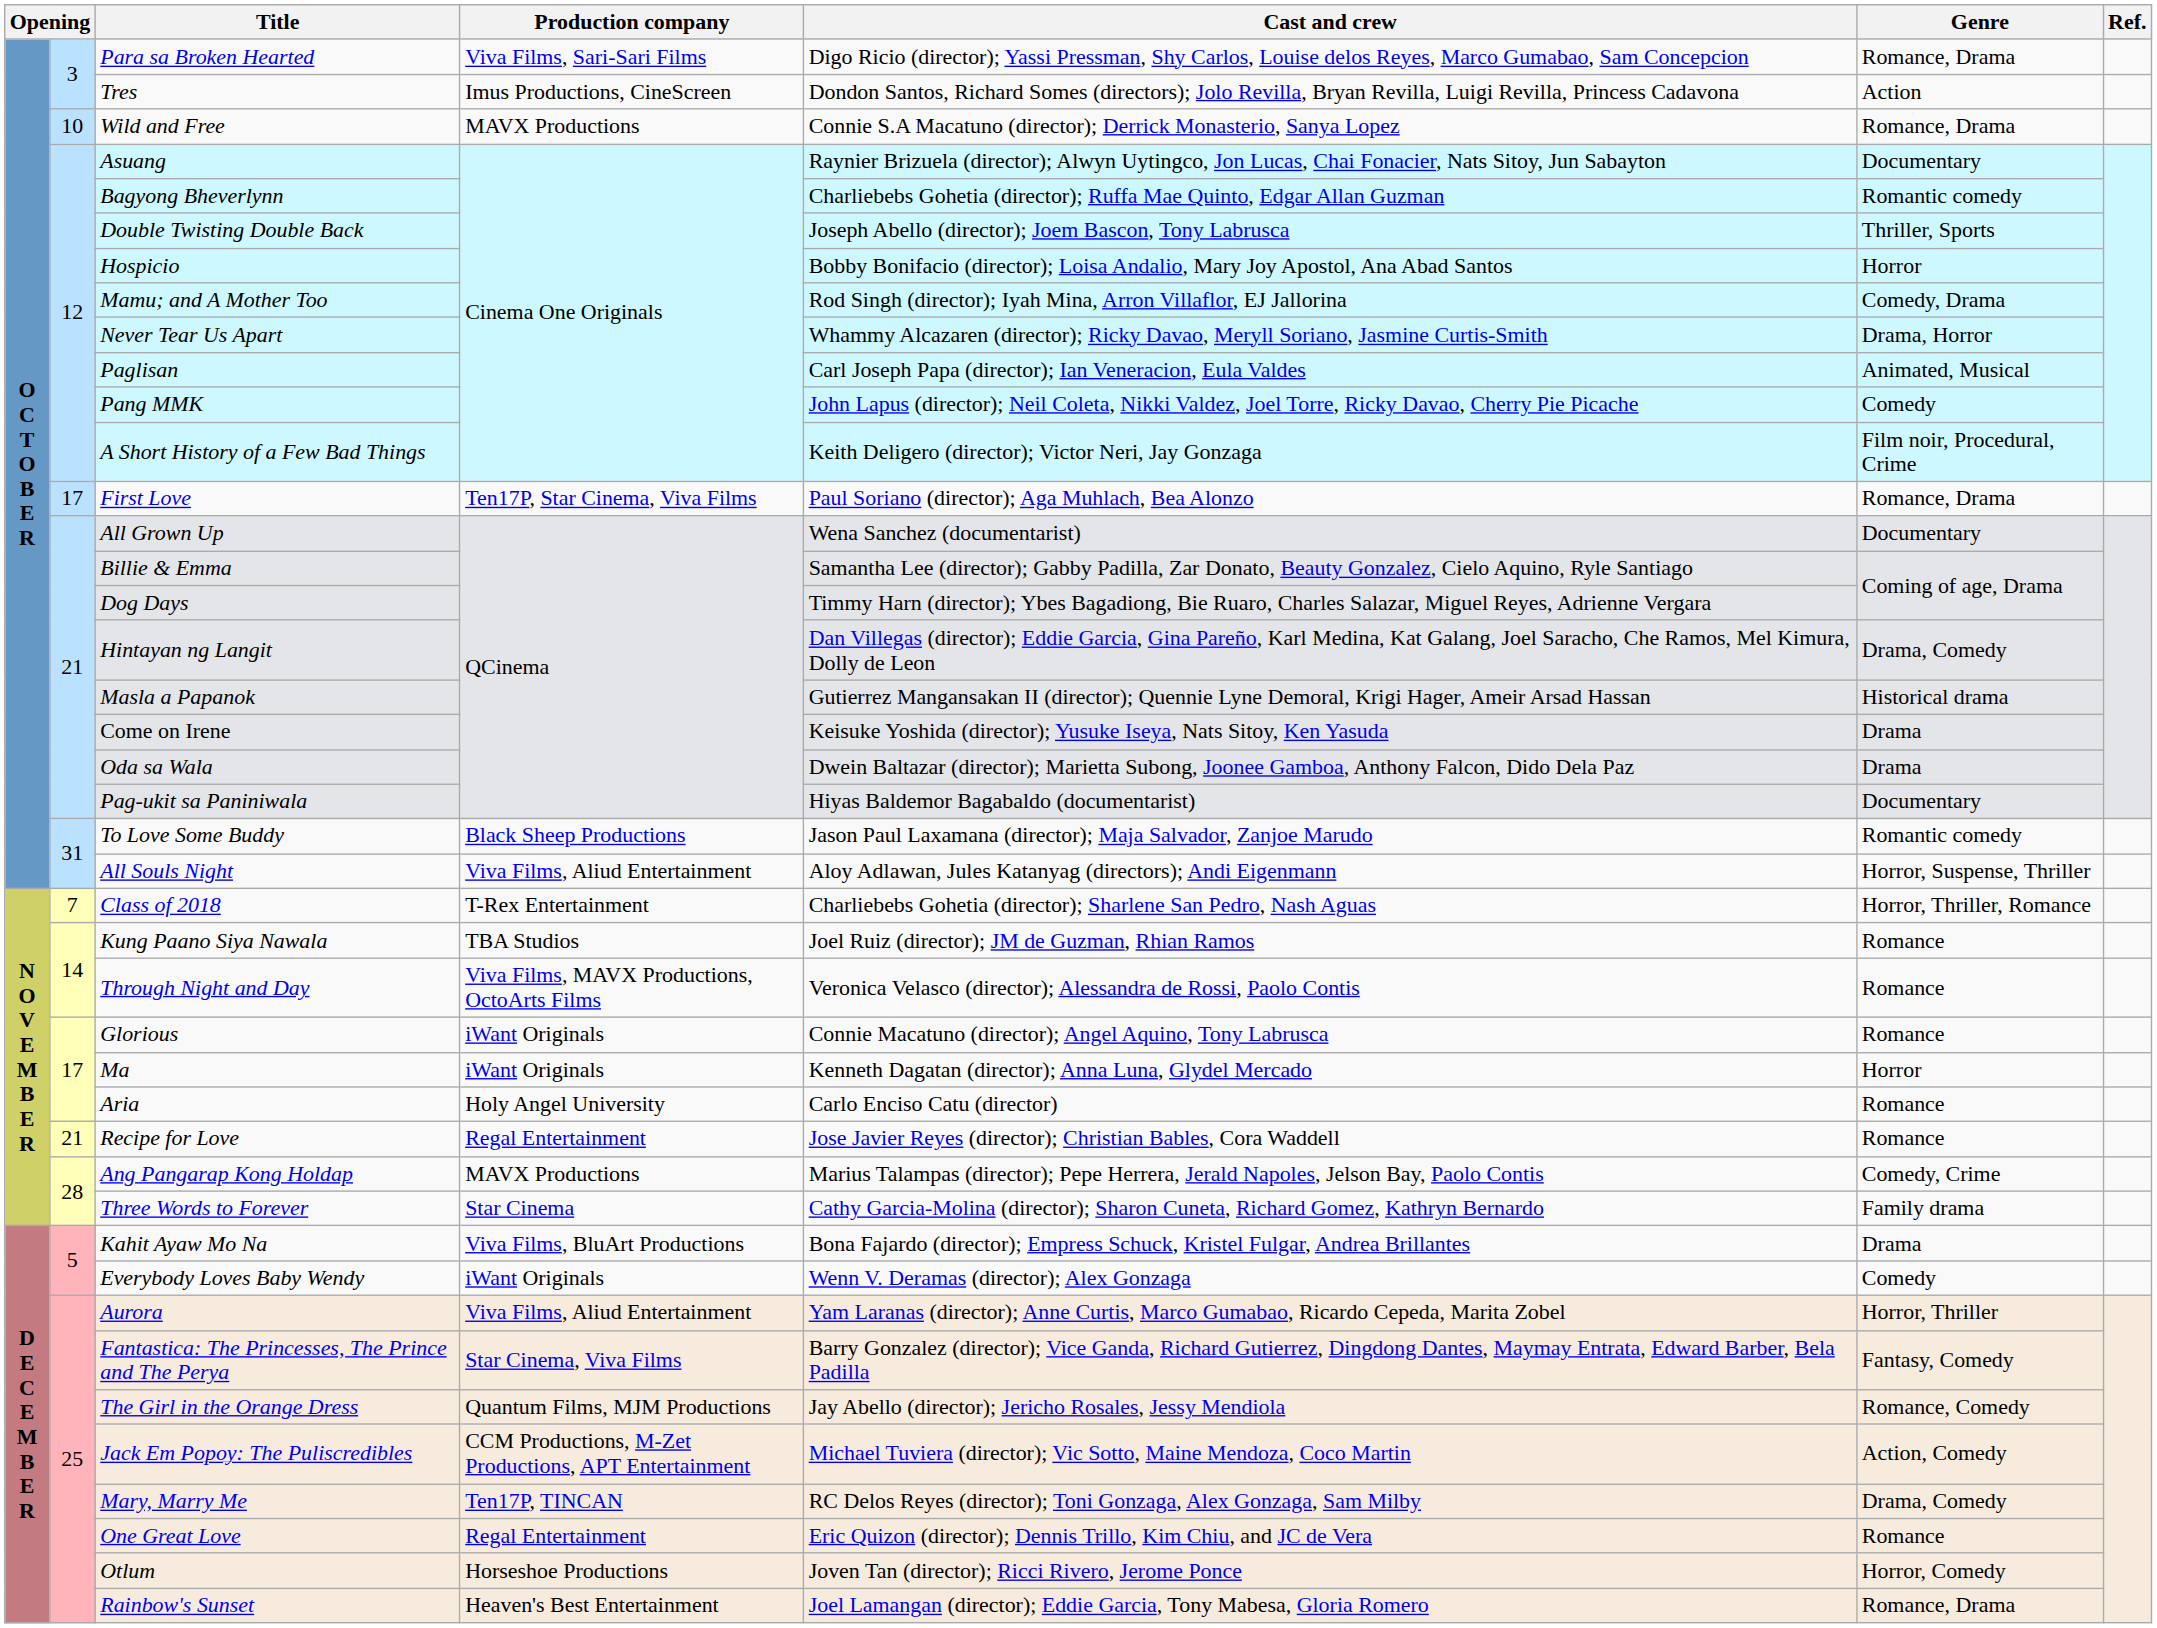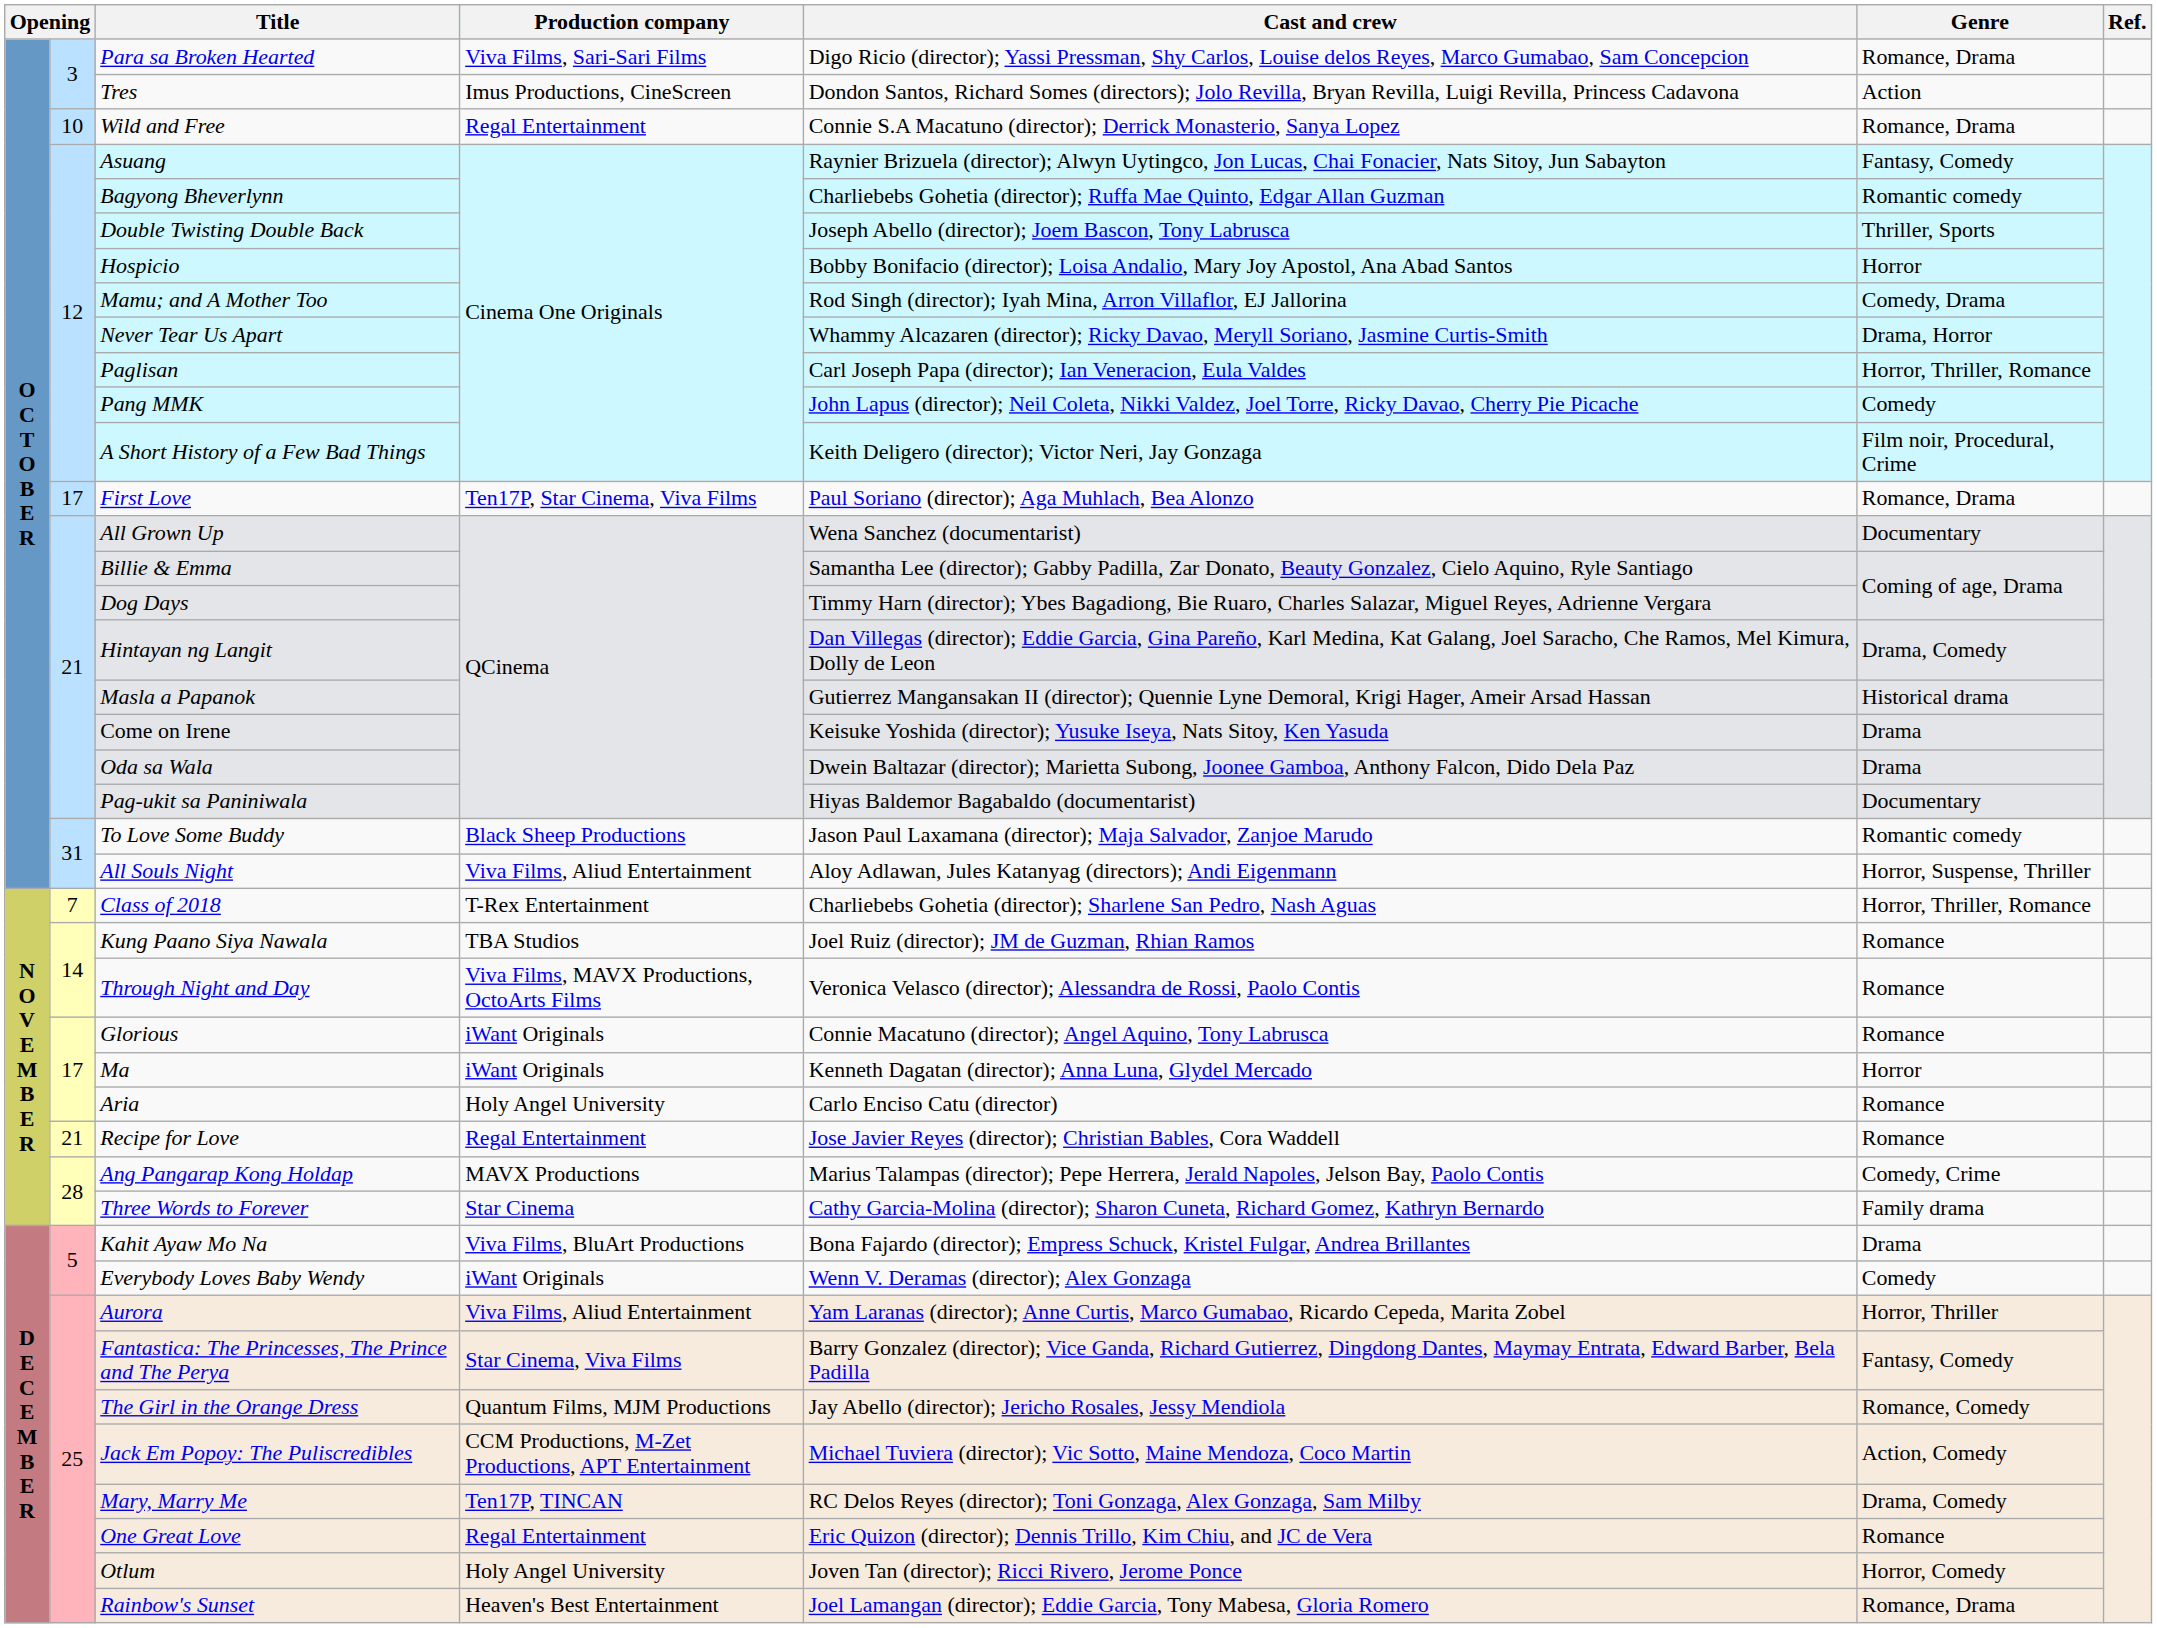Wild and Free | Production company: MAVX Productions -> Regal Entertainment
Asuang | Genre: Documentary -> Fantasy, Comedy
Paglisan | Genre: Animated, Musical -> Horror, Thriller, Romance
Otlum | Production company: Horseshoe Productions -> Holy Angel University
